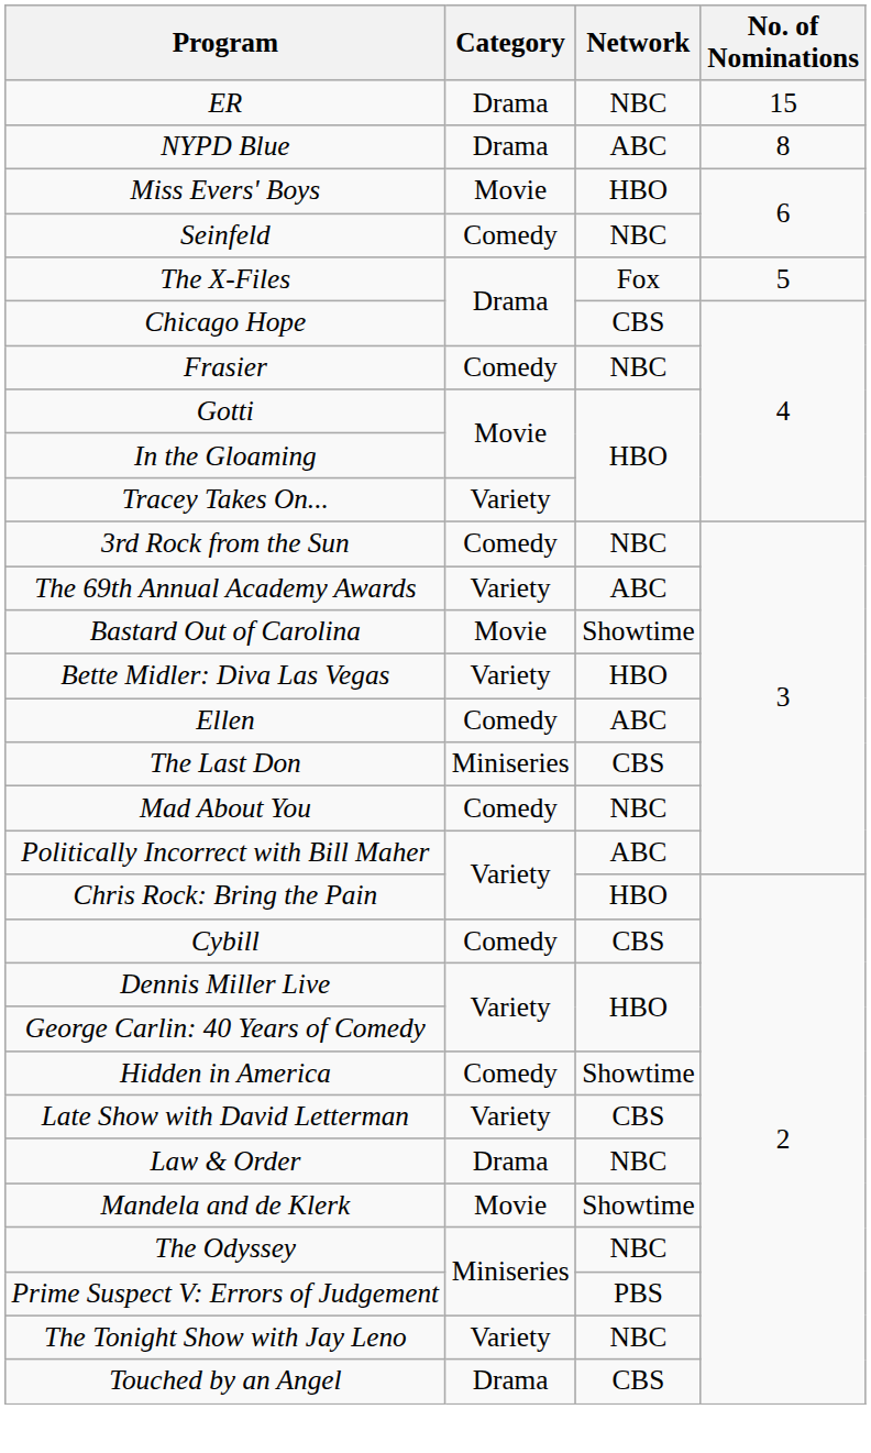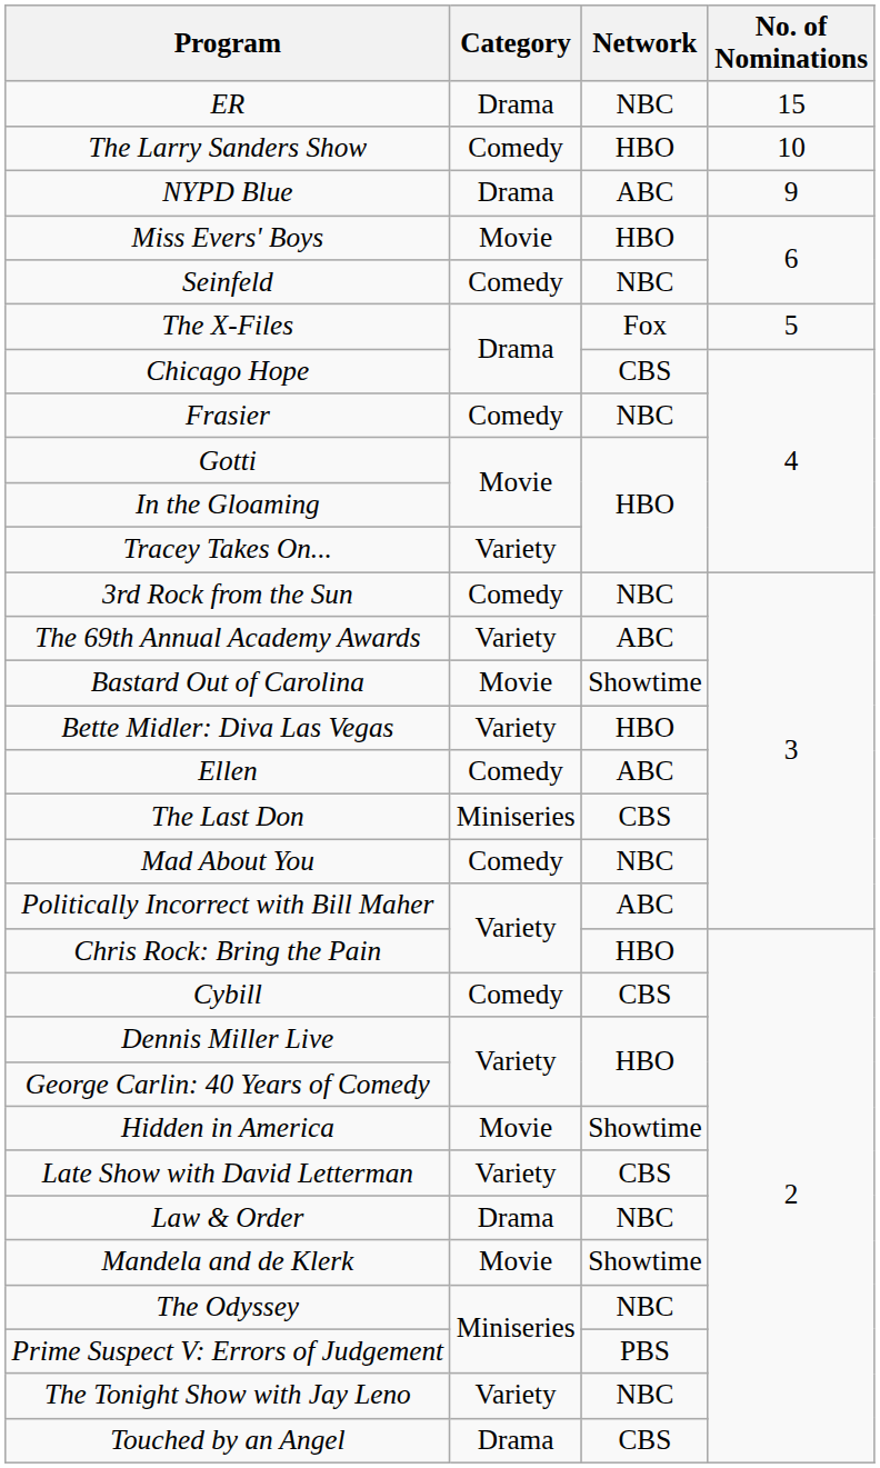+ row: The Larry Sanders Show | Comedy | HBO | 10
NYPD Blue | No. of Nominations: 8 -> 9
Hidden in America | Category: Comedy -> Movie
